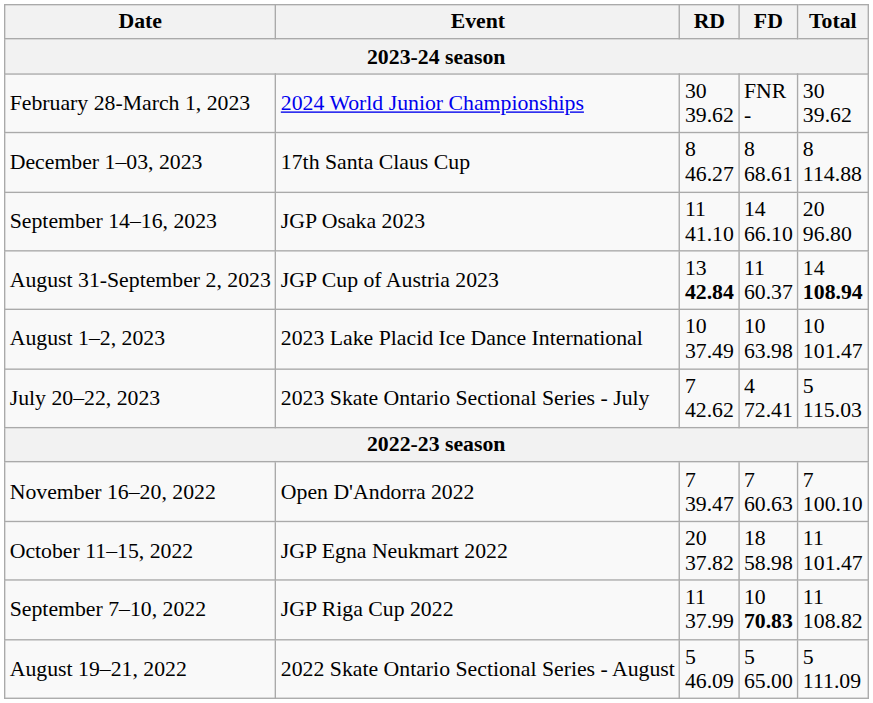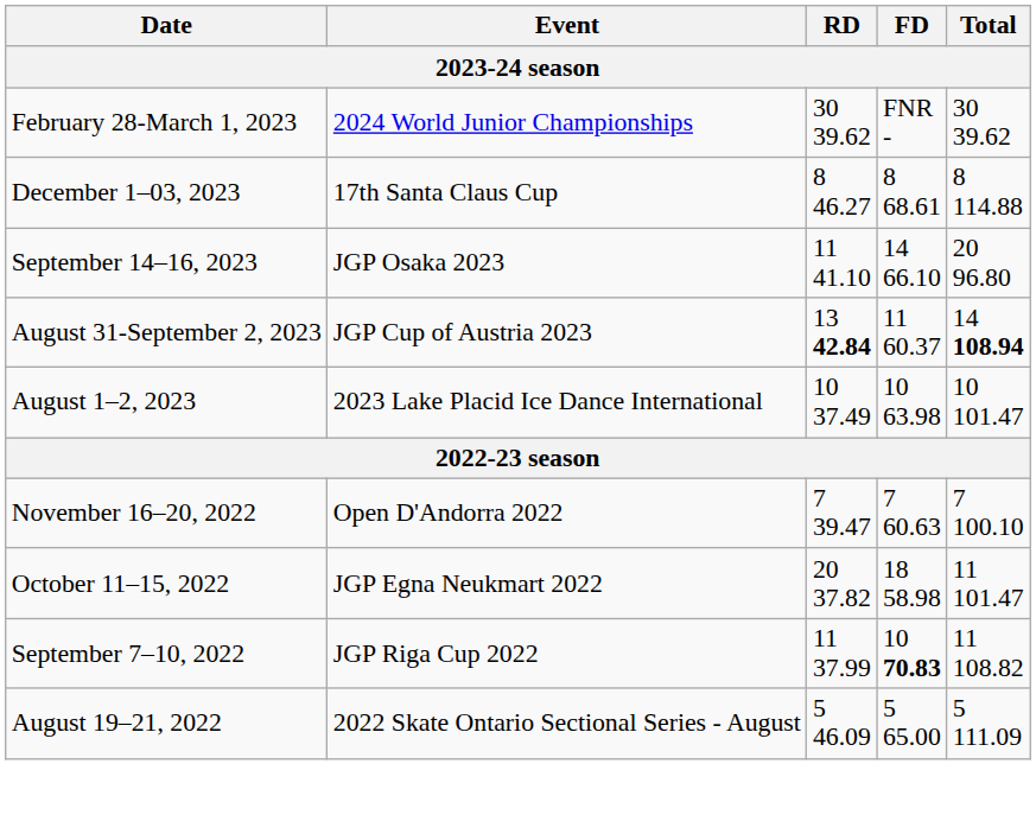- row: July 20–22, 2023 | 2023 Skate Ontario Sectional Series - July | 7 42.62 | 4 72.41 | 5 115.03
